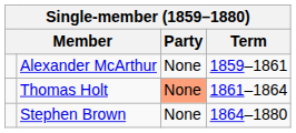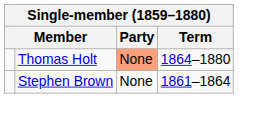- row: Alexander McArthur | None | 1859–1861
Thomas Holt | Term: 1861–1864 -> 1864–1880
Stephen Brown | Term: 1864–1880 -> 1861–1864
